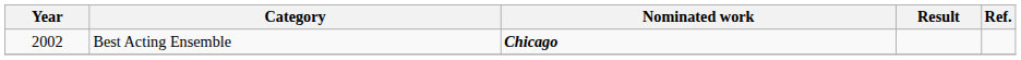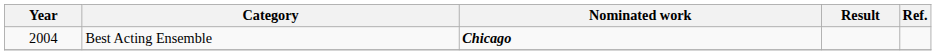Best Acting Ensemble | Year: 2002 -> 2004
